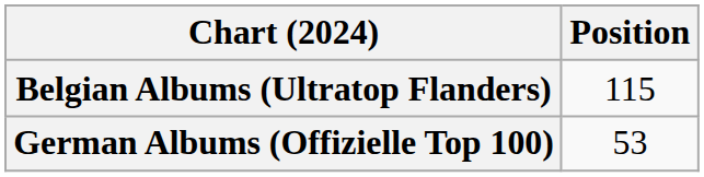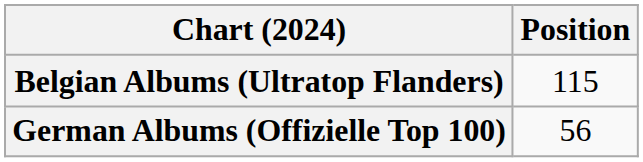German Albums (Offizielle Top 100) | Position: 53 -> 56
